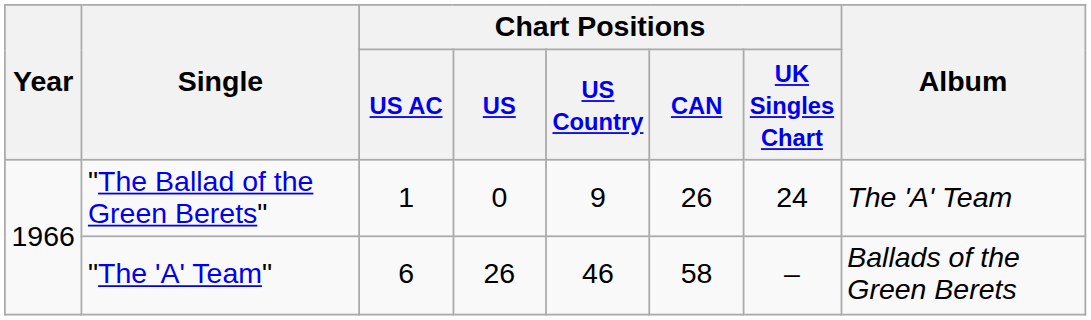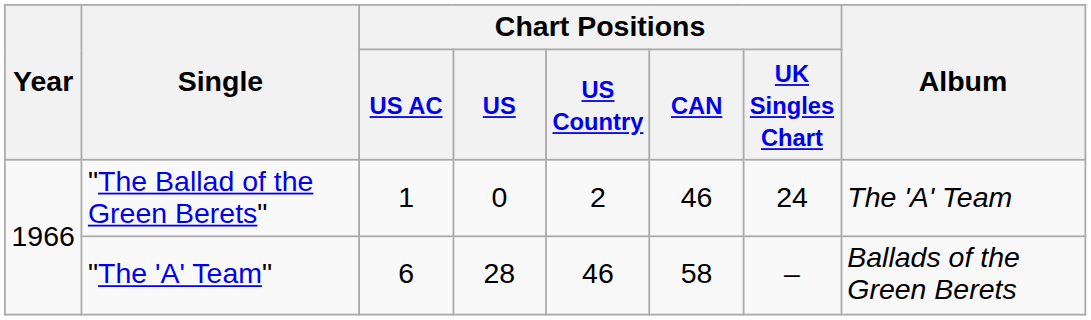"The Ballad of the Green Berets" | Chart Positions / US Country: 9 -> 2
"The Ballad of the Green Berets" | Chart Positions / CAN: 26 -> 46
"The 'A' Team" | Chart Positions / US: 26 -> 28
